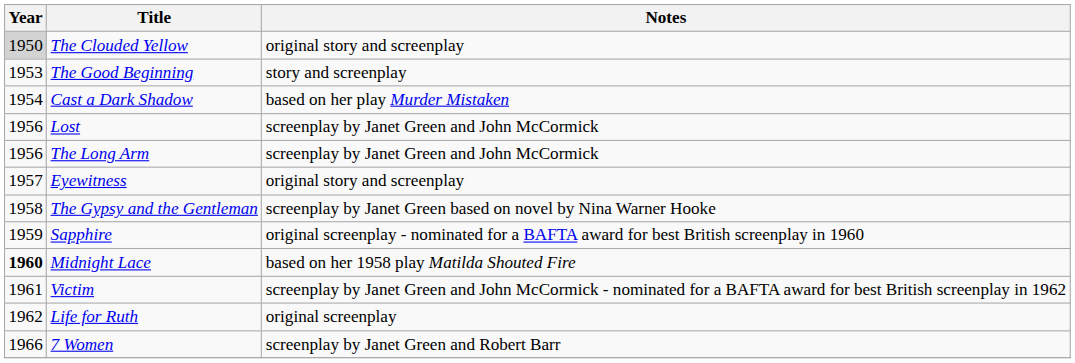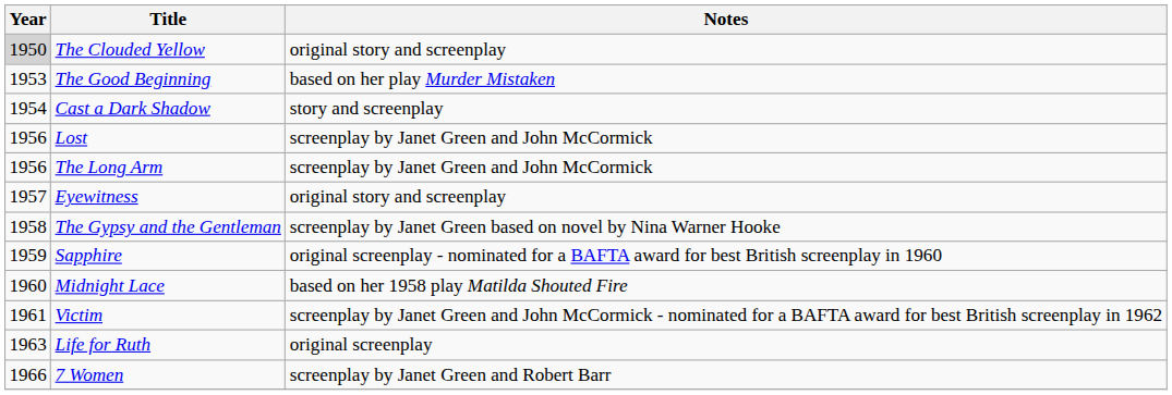The Good Beginning | Notes: story and screenplay -> based on her play Murder Mistaken
Cast a Dark Shadow | Notes: based on her play Murder Mistaken -> story and screenplay
Midnight Lace | Year: bold -> normal
Life for Ruth | Year: 1962 -> 1963
